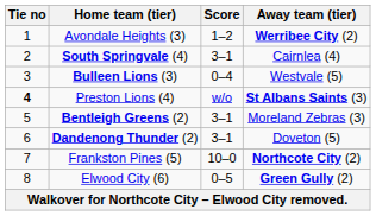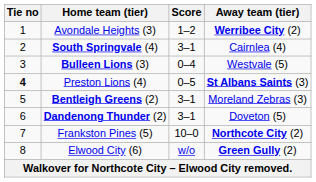Preston Lions (4) | Score: w/o -> 0–5
Elwood City (6) | Score: 0–5 -> w/o
